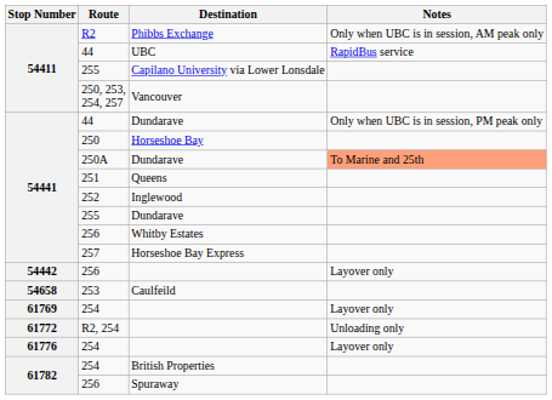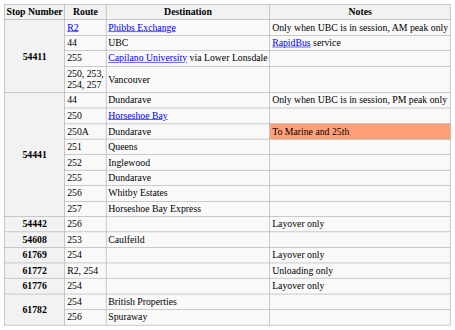Caulfeild | Stop Number: 54658 -> 54608
